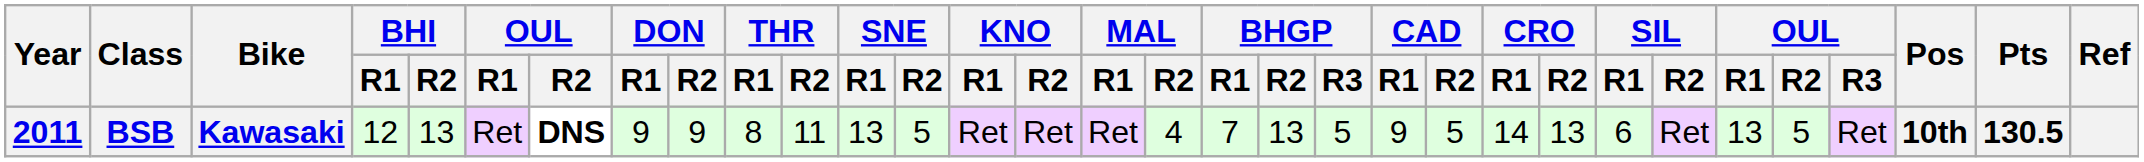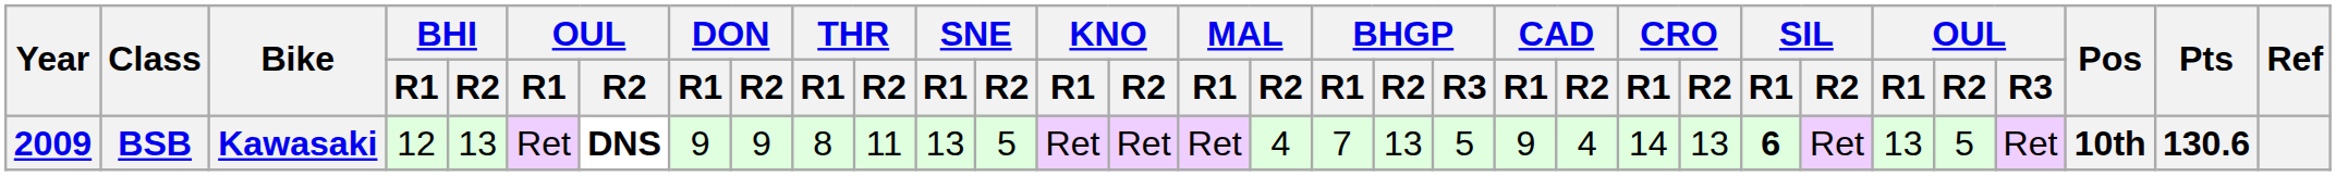BSB | Year: 2011 -> 2009
BSB | CAD / R2: 5 -> 4
BSB | SIL / R1: normal -> bold
BSB | Pts: 130.5 -> 130.6
